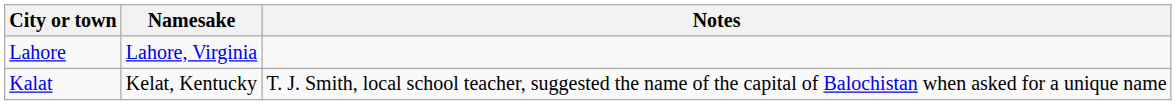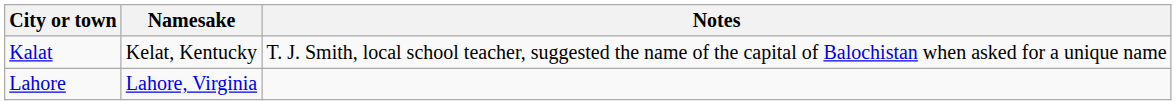rows swapped: Kalat <-> Lahore
